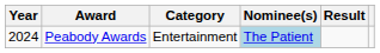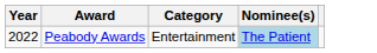- column: Result
Peabody Awards | Year: 2024 -> 2022
